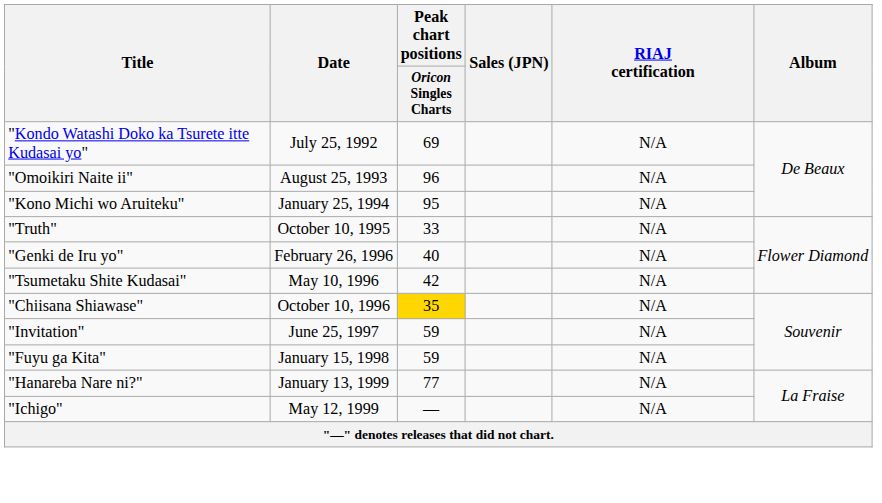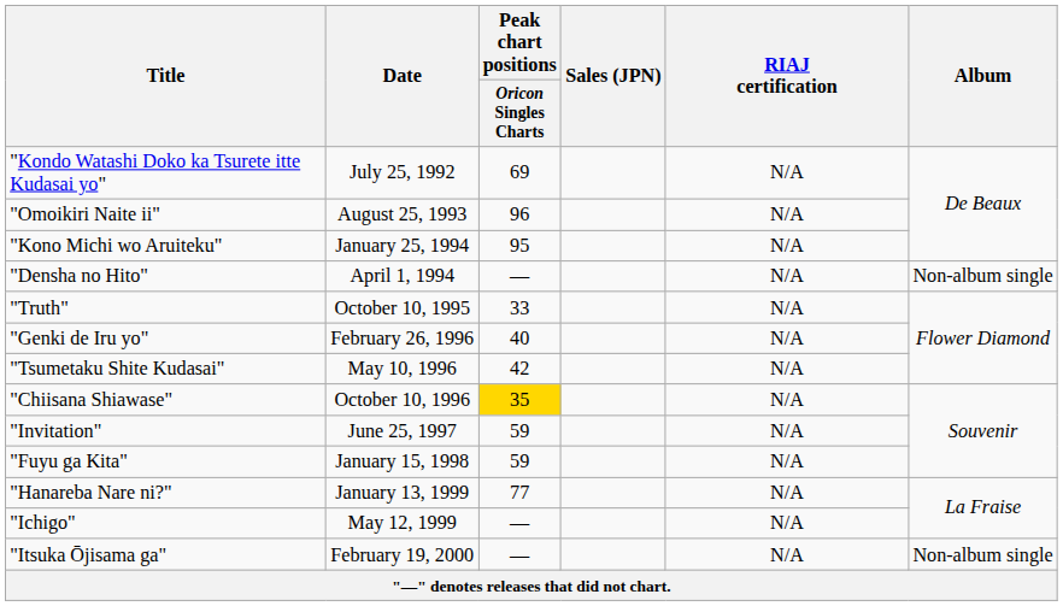+ row: "Densha no Hito" | April 1, 1994 | — | N/A | Non-album single
+ row: "Itsuka Ōjisama ga" | February 19, 2000 | — | N/A | Non-album single
